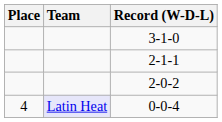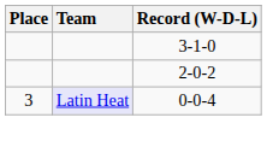- row: 2-1-1
0-0-4 | Place: 4 -> 3
